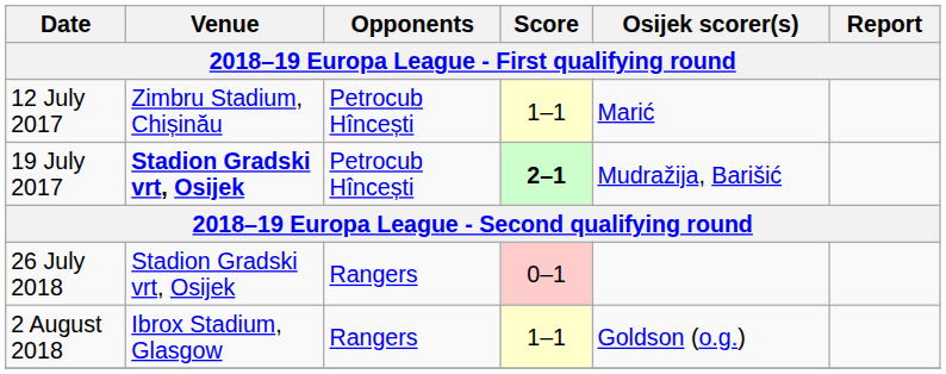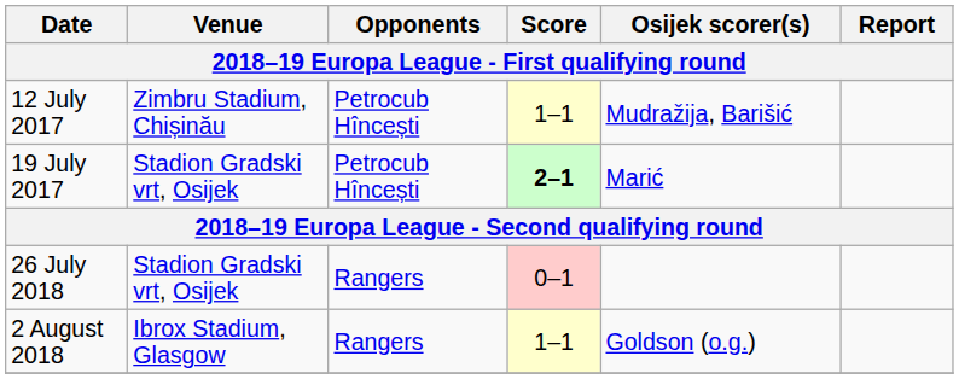12 July 2017 | Osijek scorer(s): Marić -> Mudražija, Barišić
19 July 2017 | Venue: bold -> normal
19 July 2017 | Osijek scorer(s): Mudražija, Barišić -> Marić
